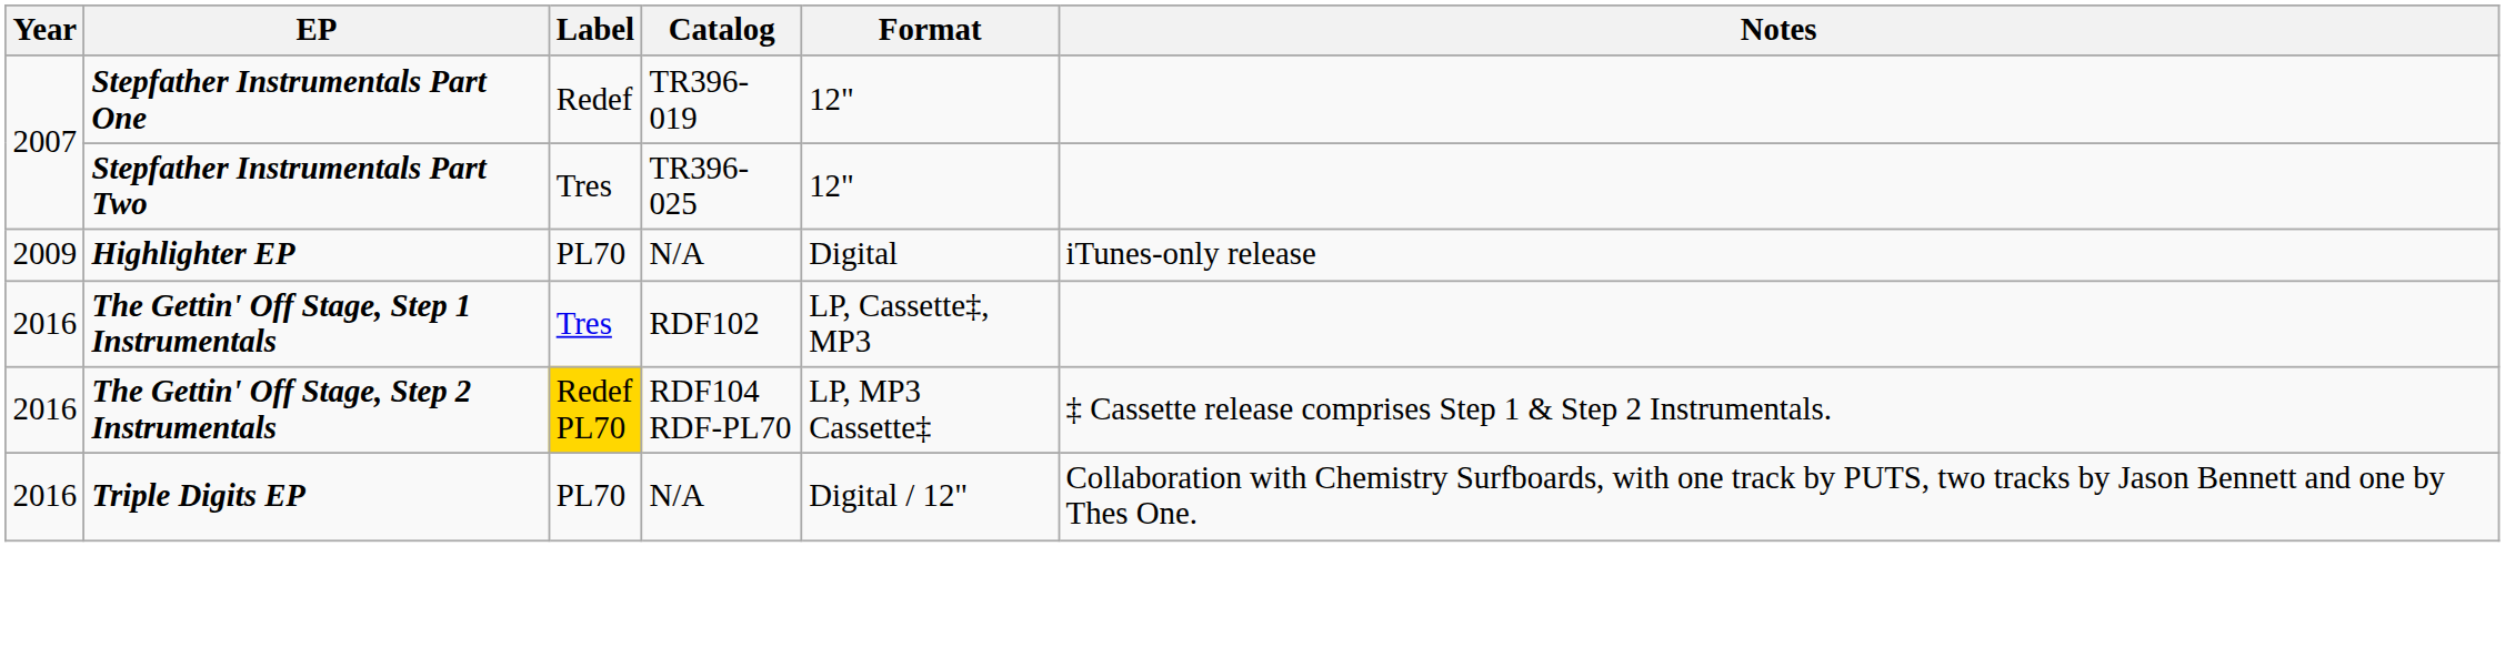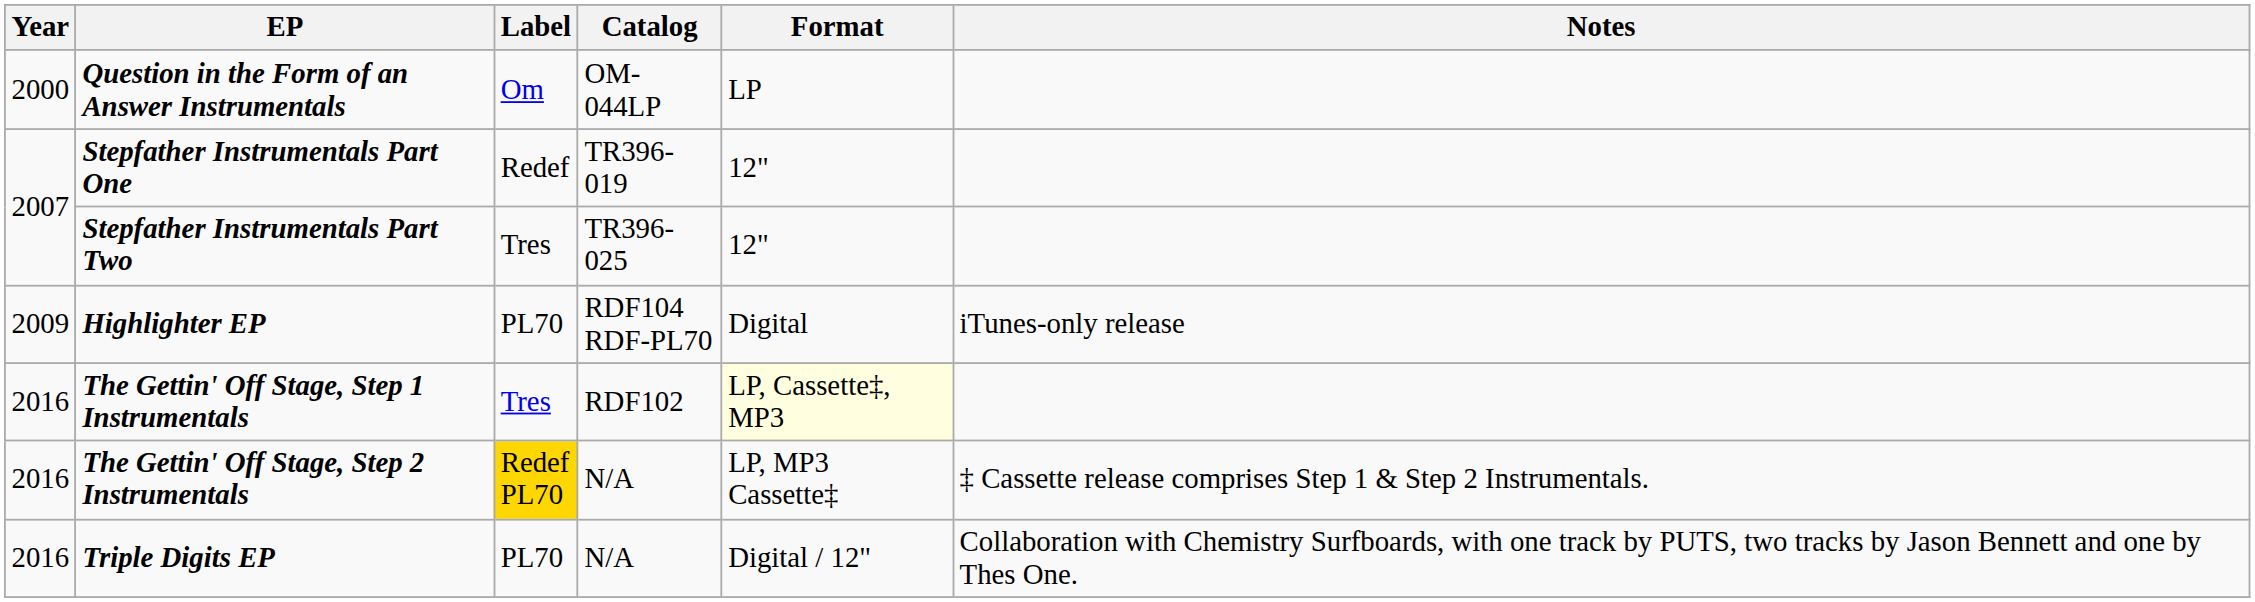+ row: 2000 | Question in the Form of an Answer Instrumentals | Om | OM-044LP | LP
Highlighter EP | Catalog: N/A -> RDF104 RDF-PL70
The Gettin' Off Stage, Step 1 Instrumentals | Format: no background -> lightyellow background
The Gettin' Off Stage, Step 2 Instrumentals | Catalog: RDF104 RDF-PL70 -> N/A
